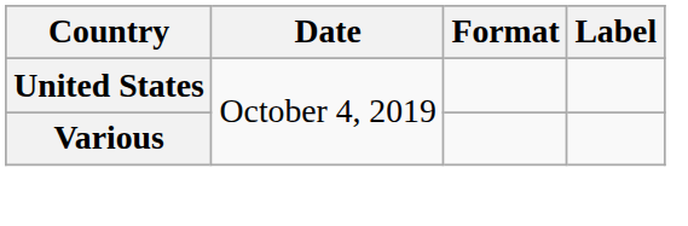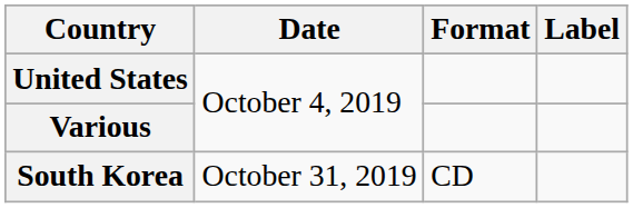+ row: South Korea | October 31, 2019 | CD
